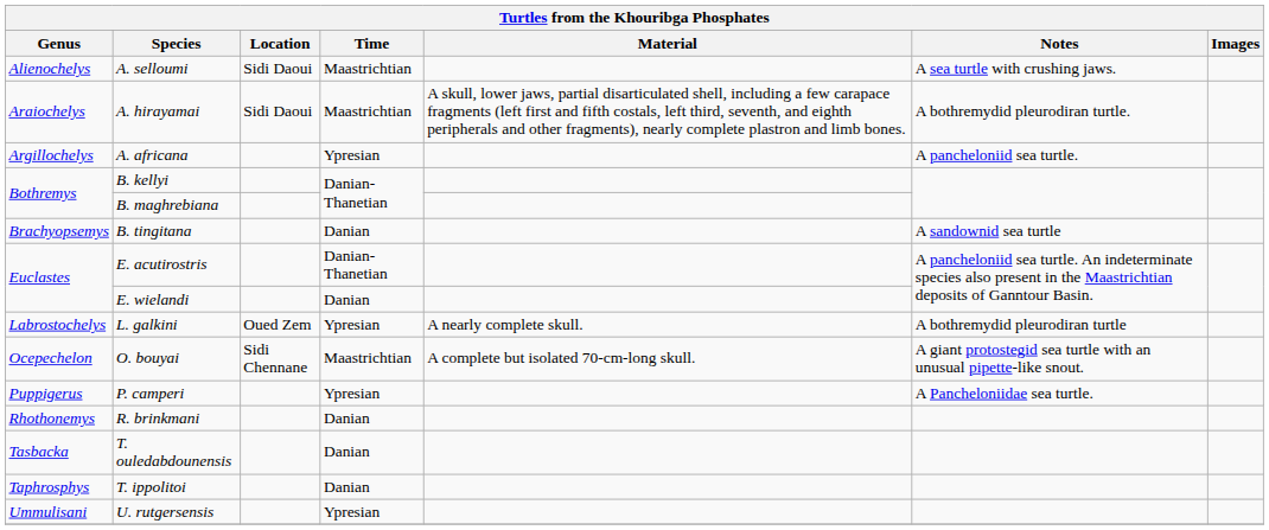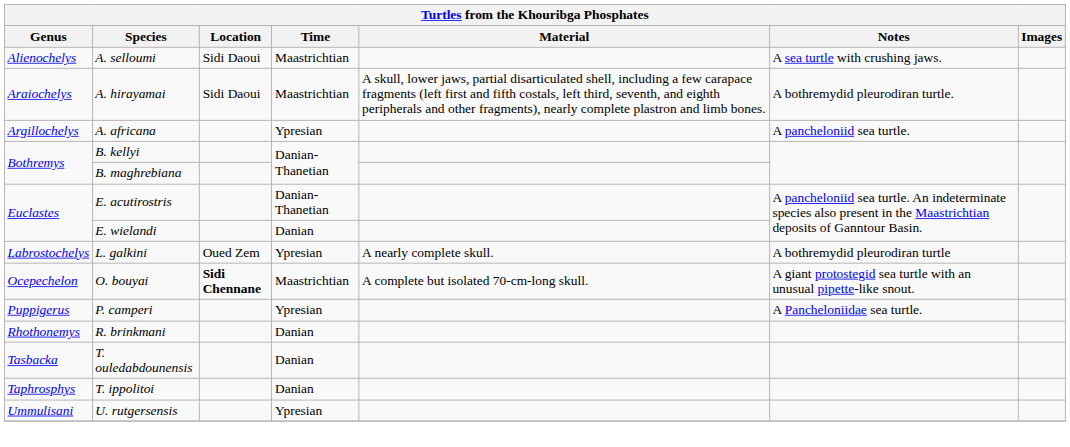- row: Brachyopsemys | B. tingitana | Danian | A sandownid sea turtle
O. bouyai | Location: normal -> bold
